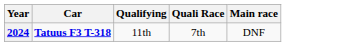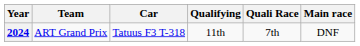+ column: Team | ART Grand Prix
2024 | Car: bold -> normal
